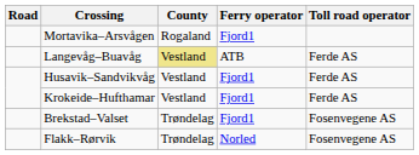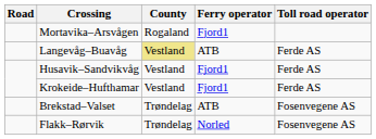Brekstad–Valset | Ferry operator: Fjord1 -> ATB
